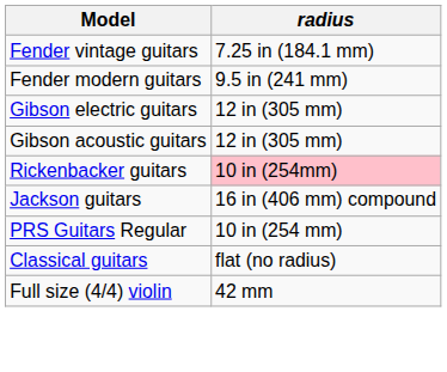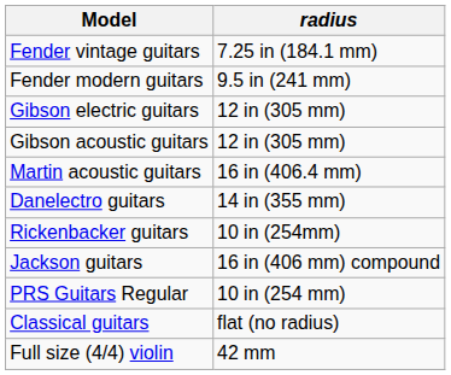+ row: Martin acoustic guitars | 16 in (406.4 mm)
+ row: Danelectro guitars | 14 in (355 mm)
Rickenbacker guitars | radius: pink background -> no background
